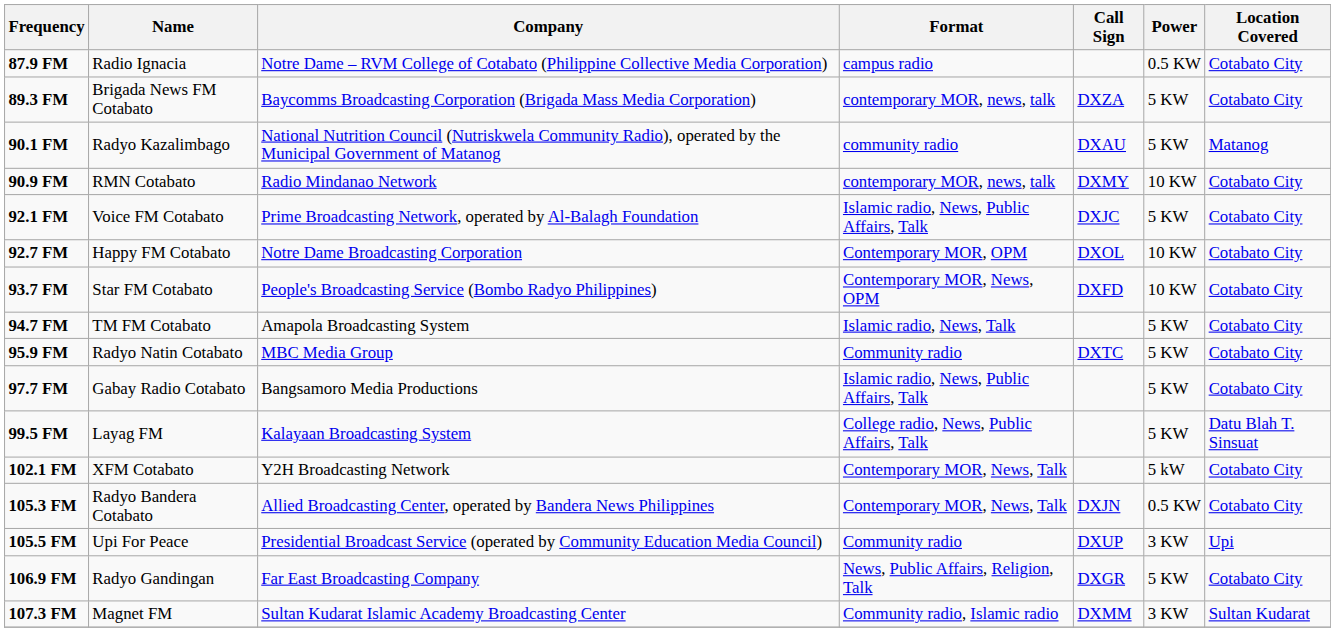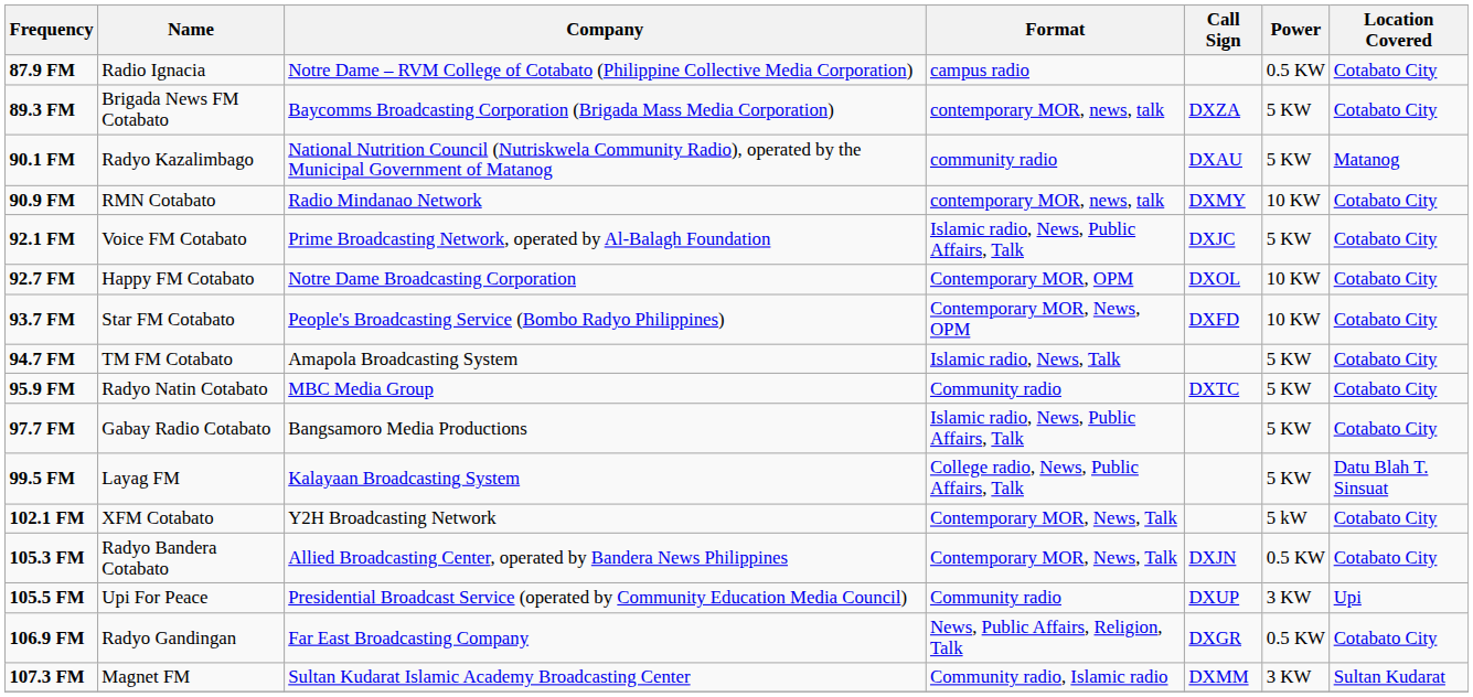106.9 FM | Power: 5 KW -> 0.5 KW
